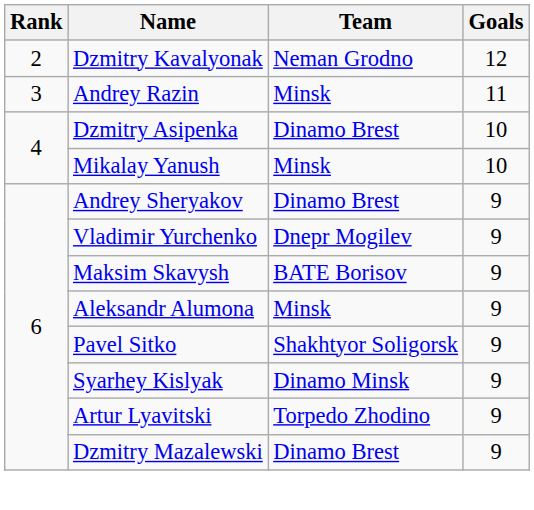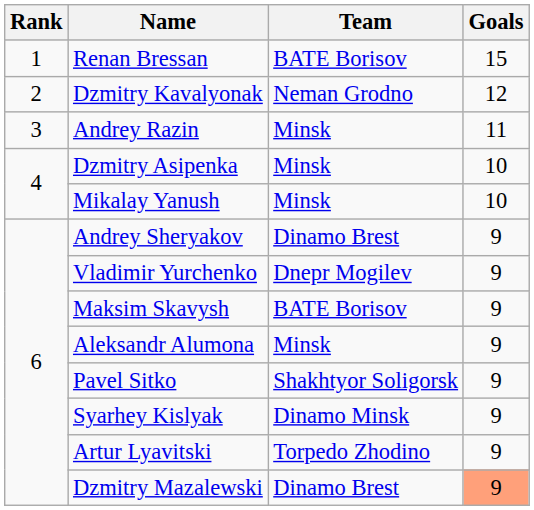+ row: 1 | Renan Bressan | BATE Borisov | 15
Dzmitry Asipenka | Team: Dinamo Brest -> Minsk
Dzmitry Mazalewski | Goals: no background -> lightsalmon background
